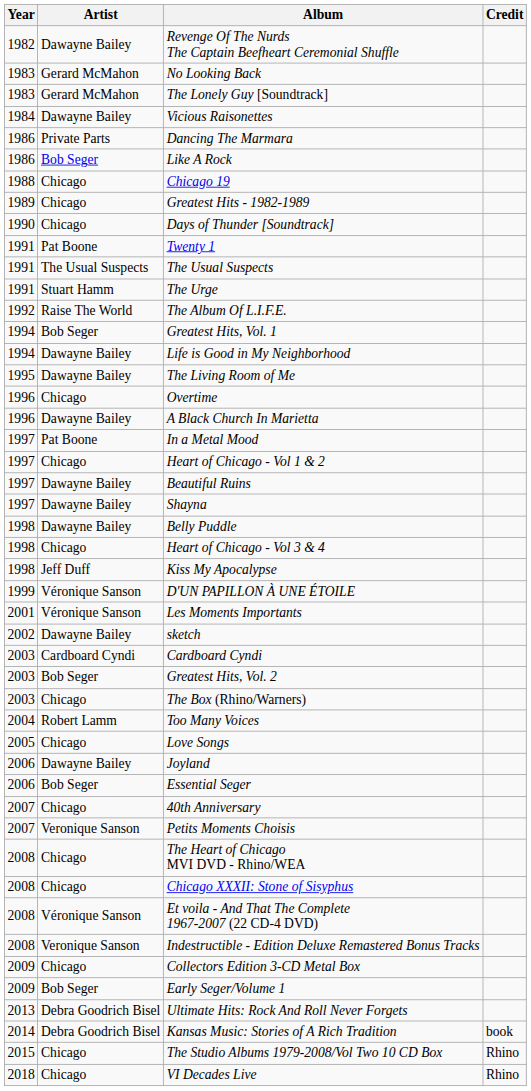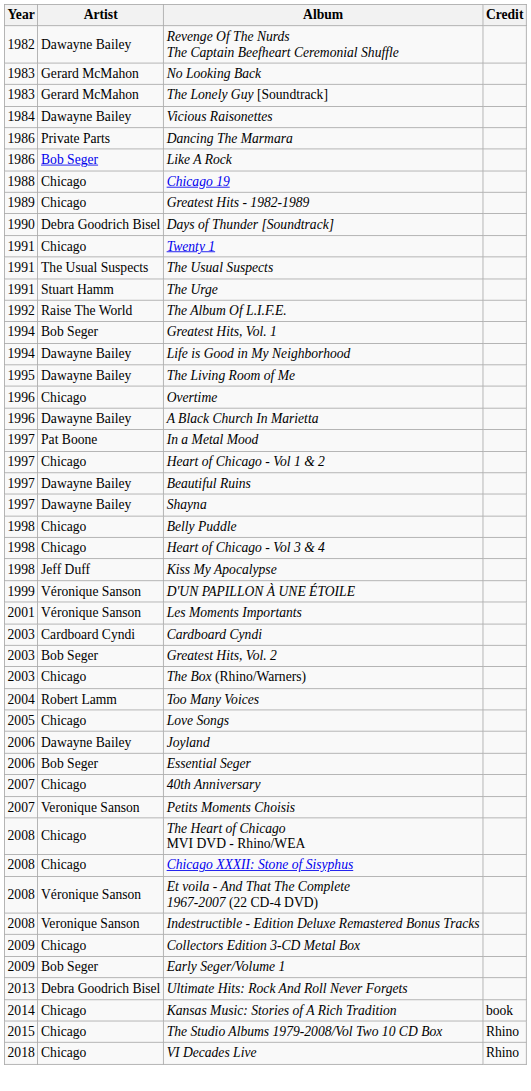Days of Thunder [Soundtrack] | Artist: Chicago -> Debra Goodrich Bisel
Twenty 1 | Artist: Pat Boone -> Chicago
Belly Puddle | Artist: Dawayne Bailey -> Chicago
- row: 2002 | Dawayne Bailey | sketch
Kansas Music: Stories of A Rich Tradition | Artist: Debra Goodrich Bisel -> Chicago
